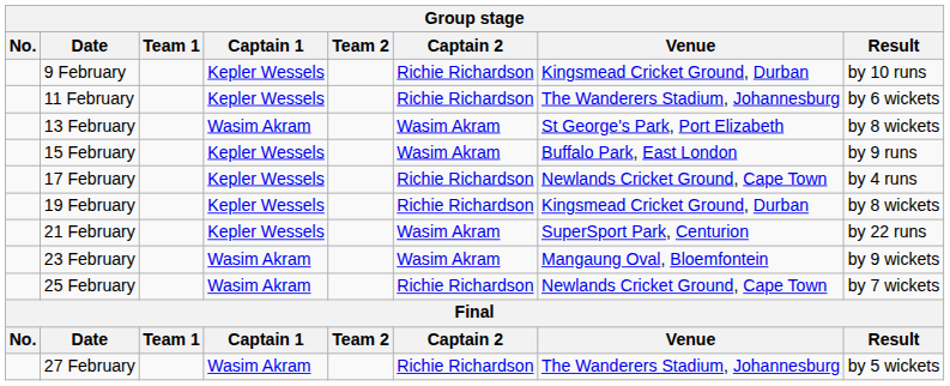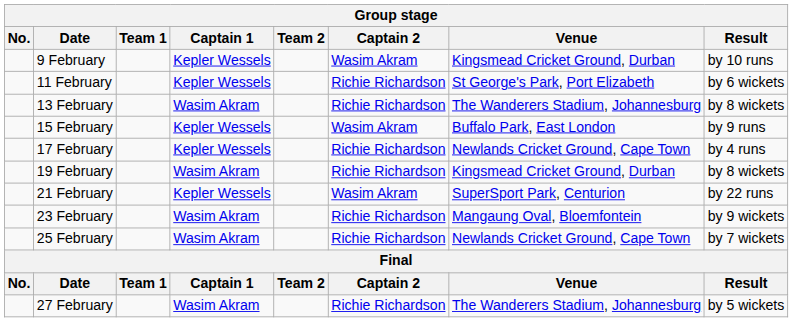9 February | Captain 2: Richie Richardson -> Wasim Akram
11 February | Venue: The Wanderers Stadium, Johannesburg -> St George's Park, Port Elizabeth
13 February | Captain 2: Wasim Akram -> Richie Richardson
13 February | Venue: St George's Park, Port Elizabeth -> The Wanderers Stadium, Johannesburg
19 February | Captain 1: Kepler Wessels -> Wasim Akram
23 February | Captain 2: Wasim Akram -> Richie Richardson
